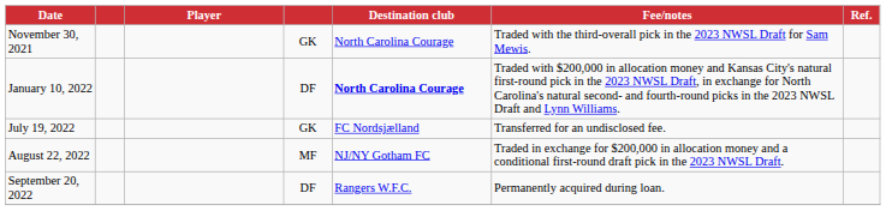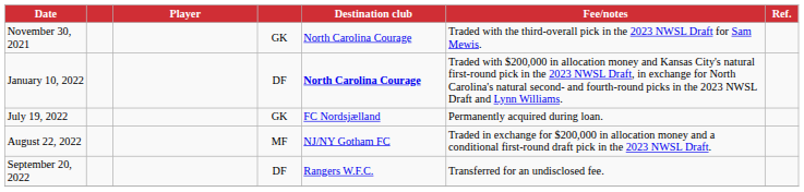July 19, 2022 | Fee/notes: Transferred for an undisclosed fee. -> Permanently acquired during loan.
September 20, 2022 | Fee/notes: Permanently acquired during loan. -> Transferred for an undisclosed fee.
